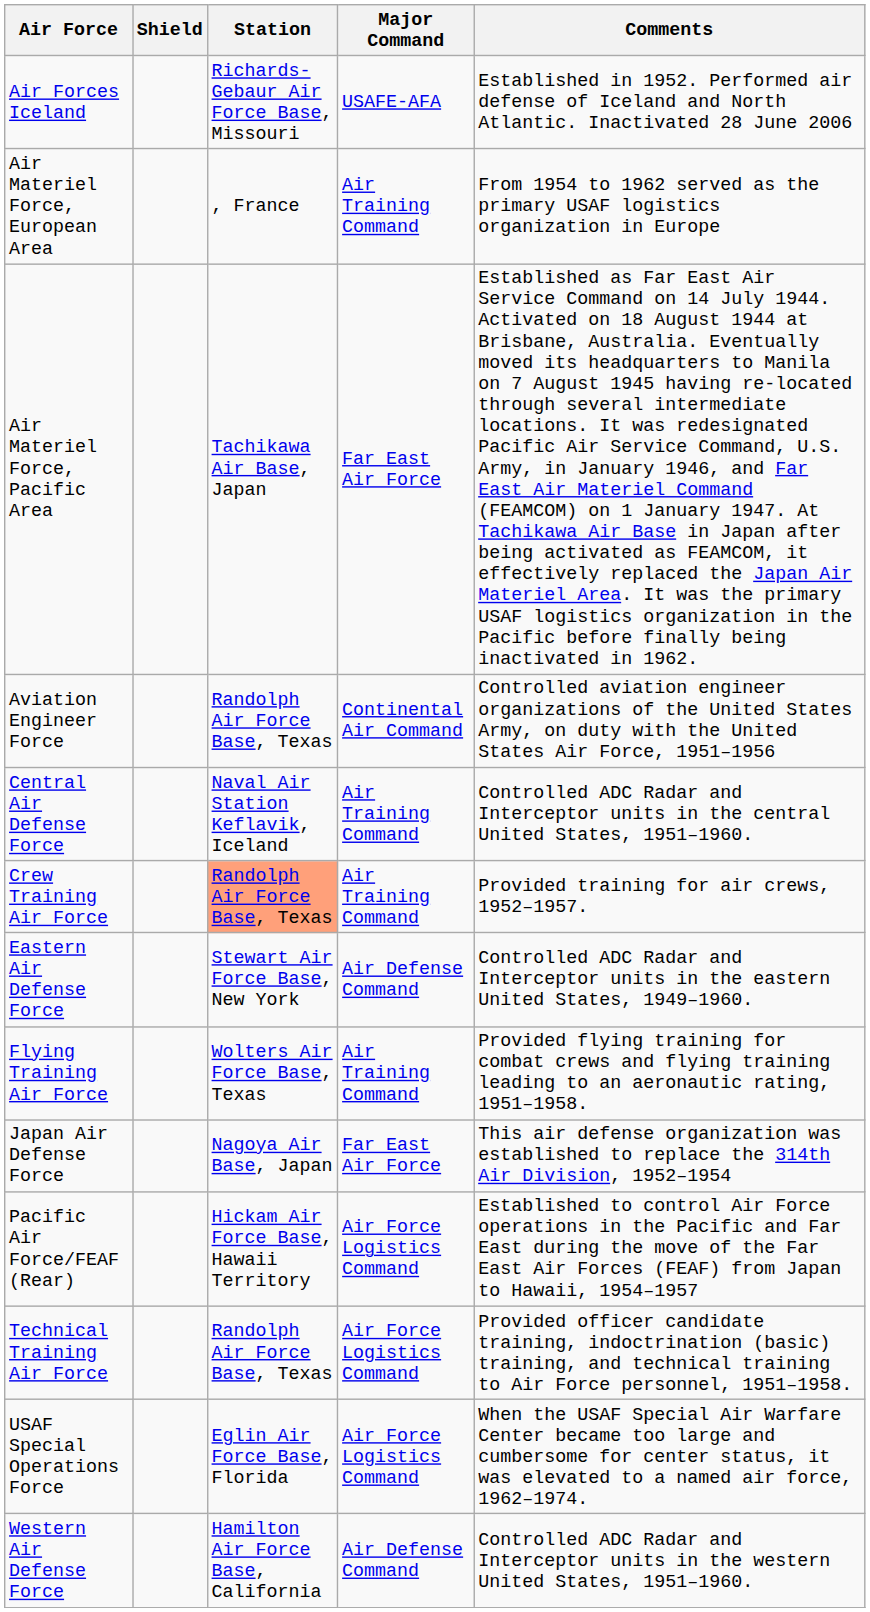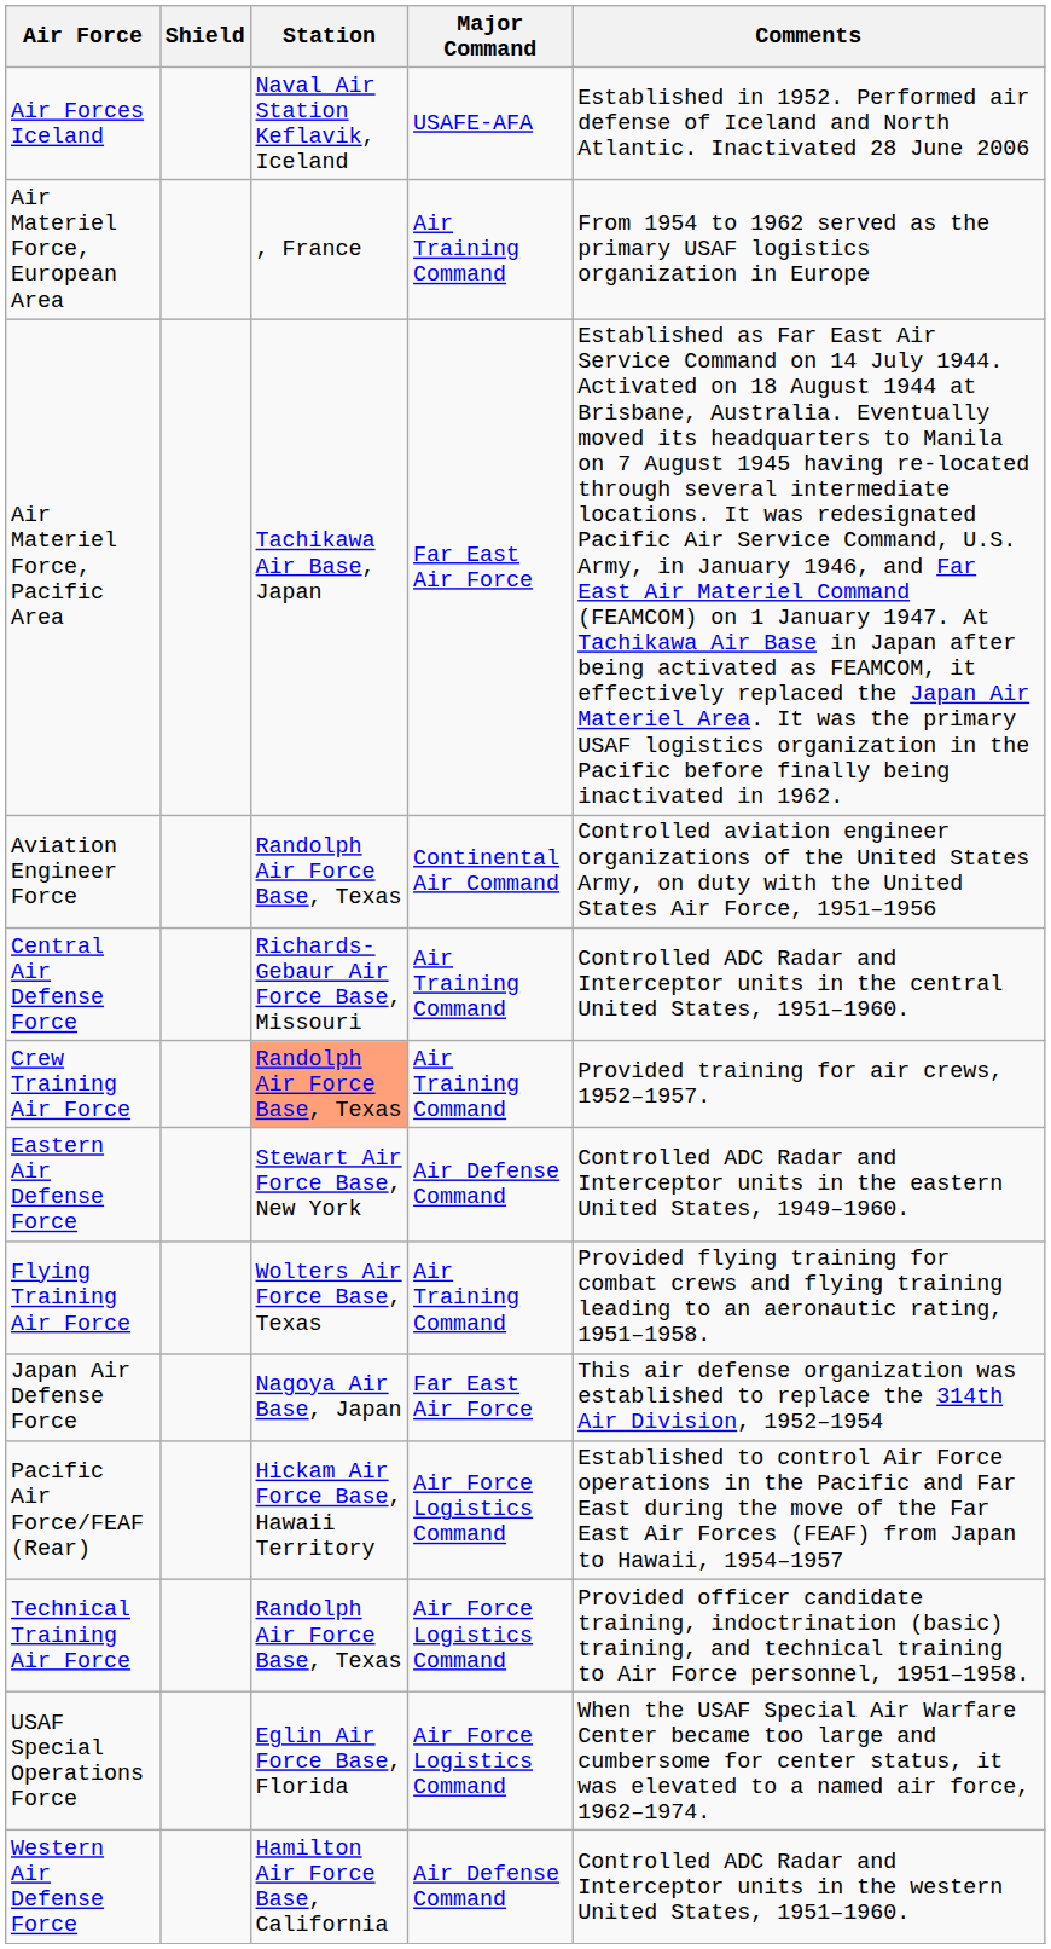Air Forces Iceland | Station: Richards-Gebaur Air Force Base, Missouri -> Naval Air Station Keflavik, Iceland
Central Air Defense Force | Station: Naval Air Station Keflavik, Iceland -> Richards-Gebaur Air Force Base, Missouri
